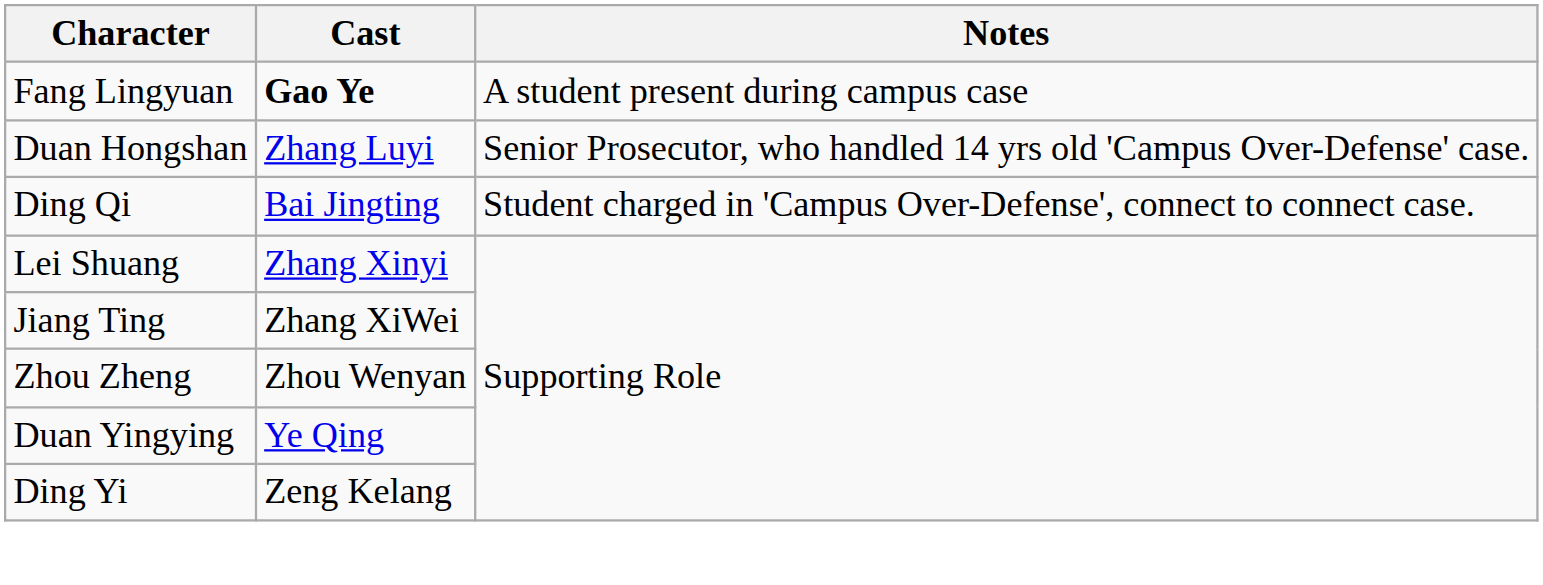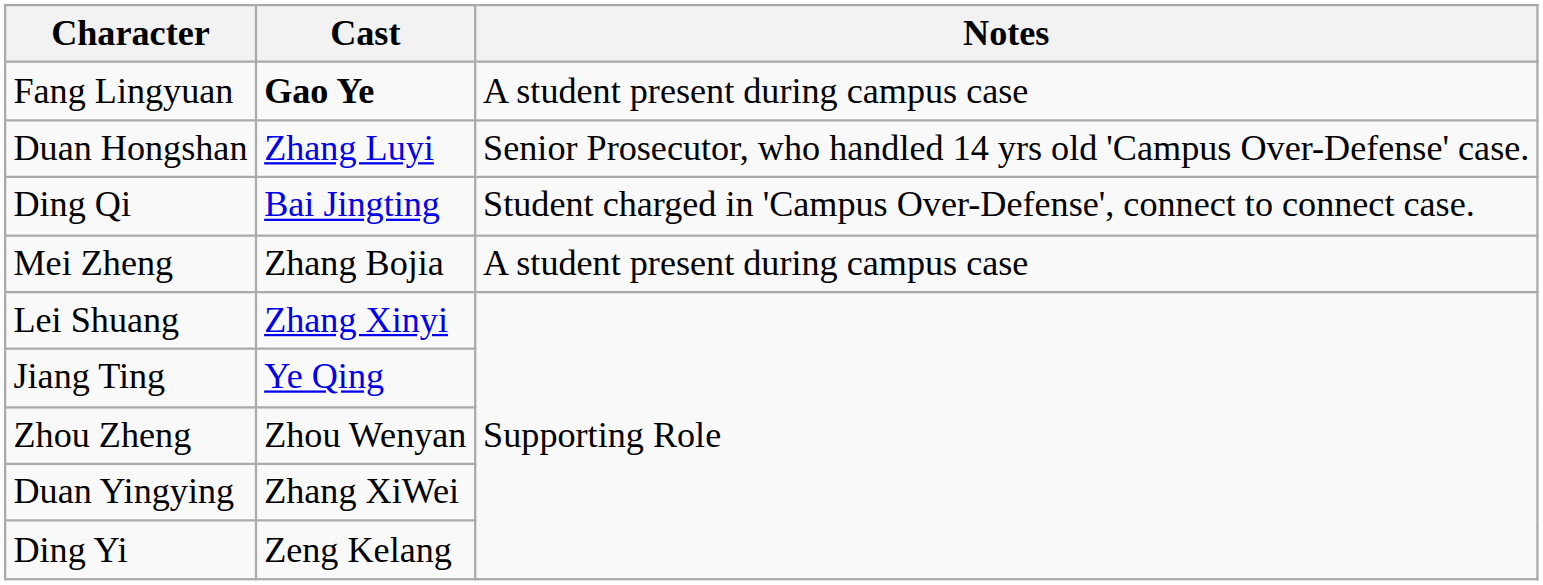+ row: Mei Zheng | Zhang Bojia | A student present during campus case
Jiang Ting | Cast: Zhang XiWei -> Ye Qing
Duan Yingying | Cast: Ye Qing -> Zhang XiWei
